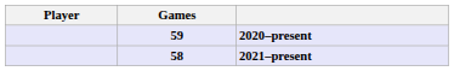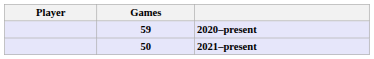2021–present | Games: 58 -> 50
